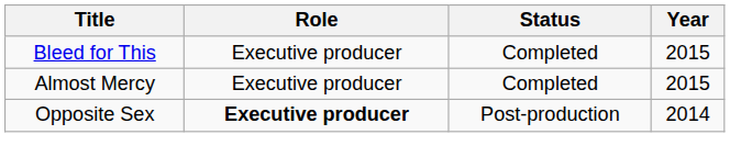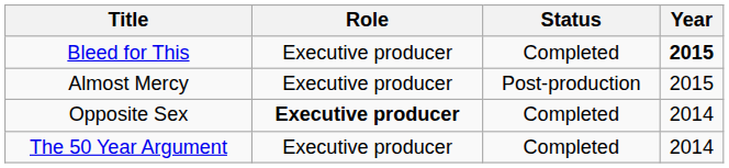Bleed for This | Year: normal -> bold
Almost Mercy | Status: Completed -> Post-production
Opposite Sex | Status: Post-production -> Completed
+ row: The 50 Year Argument | Executive producer | Completed | 2014
